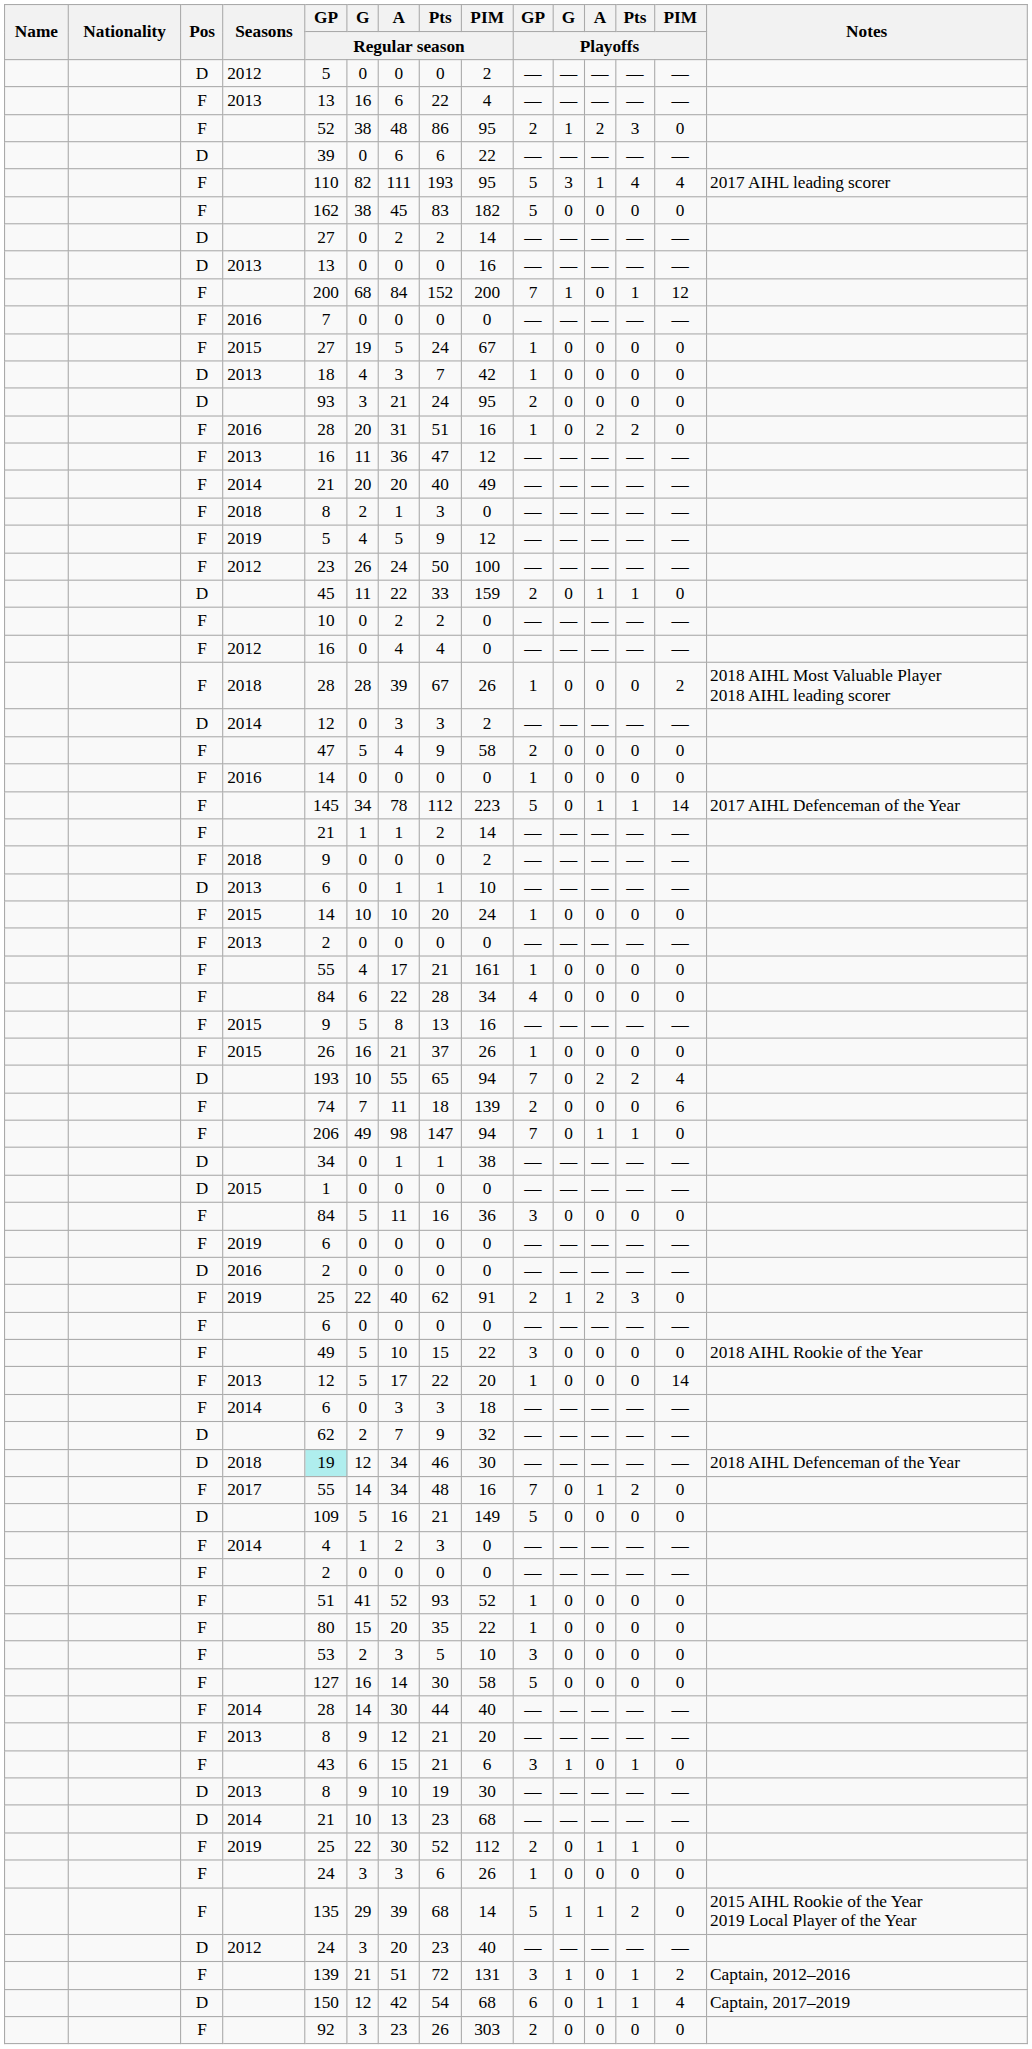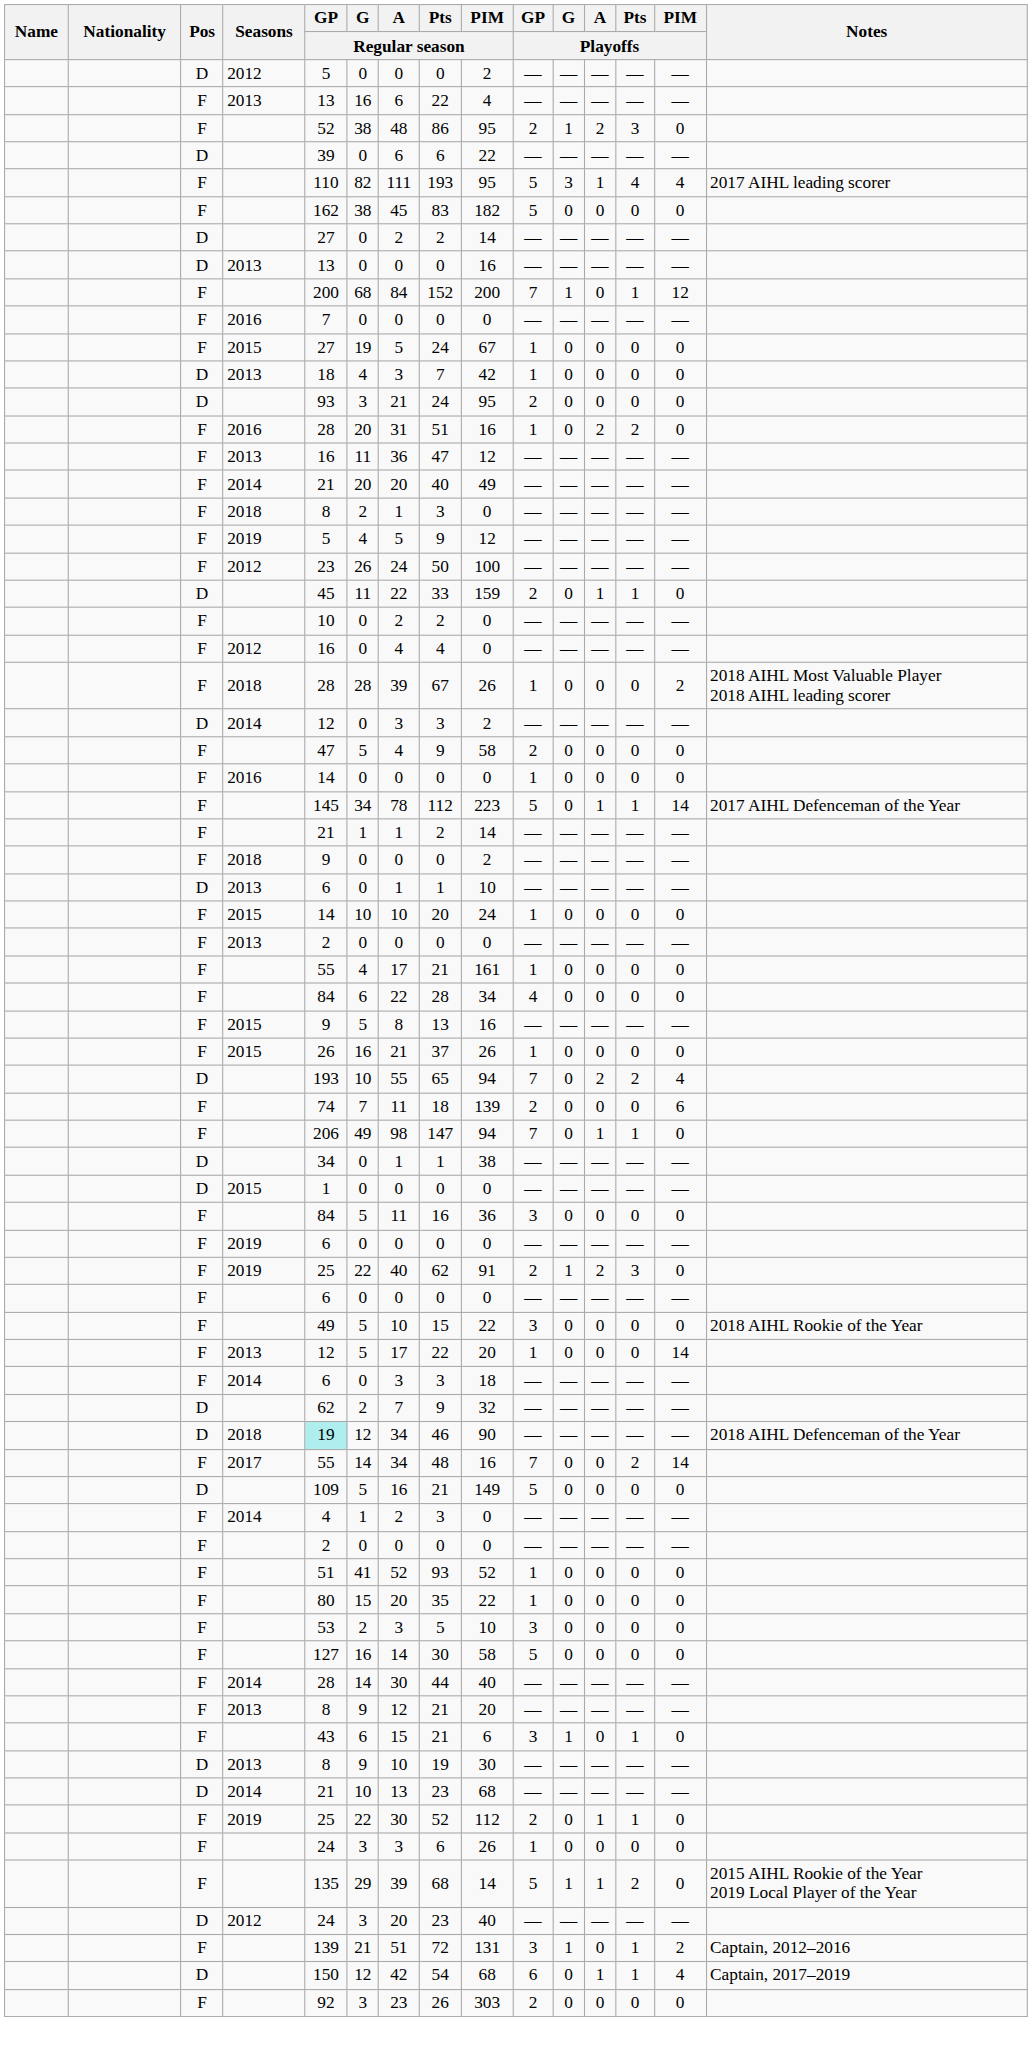- row: D | 2016 | 2 | 0 | 0 | 0 | 0 | — | — | — | — | —
D / 2018 | PIM / Regular season: 30 -> 90
2017 | A / Playoffs: 1 -> 0
2017 | PIM / Playoffs: 0 -> 14
